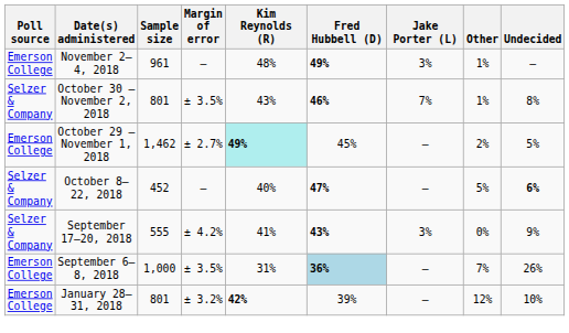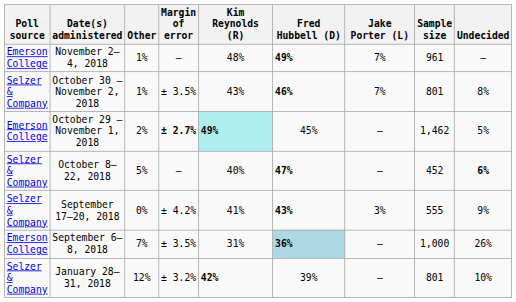columns swapped: Sample size <-> Other
November 2–4, 2018 | Jake Porter (L): 3% -> 7%
October 29 – November 1, 2018 | Margin of error: normal -> bold
January 28–31, 2018 | Poll source: Emerson College -> Selzer & Company
